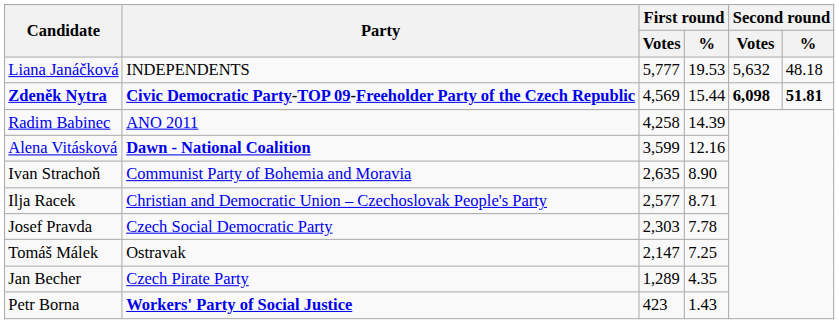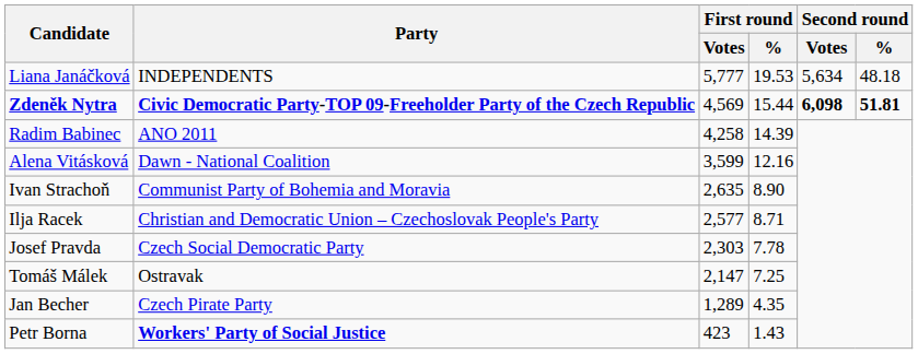Liana Janáčková | Second round / Votes: 5,632 -> 5,634
Alena Vitásková | Party: bold -> normal
